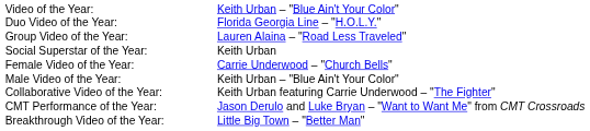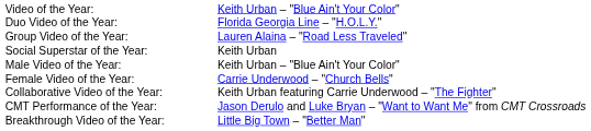rows swapped: Male Video of the Year: <-> Female Video of the Year:
